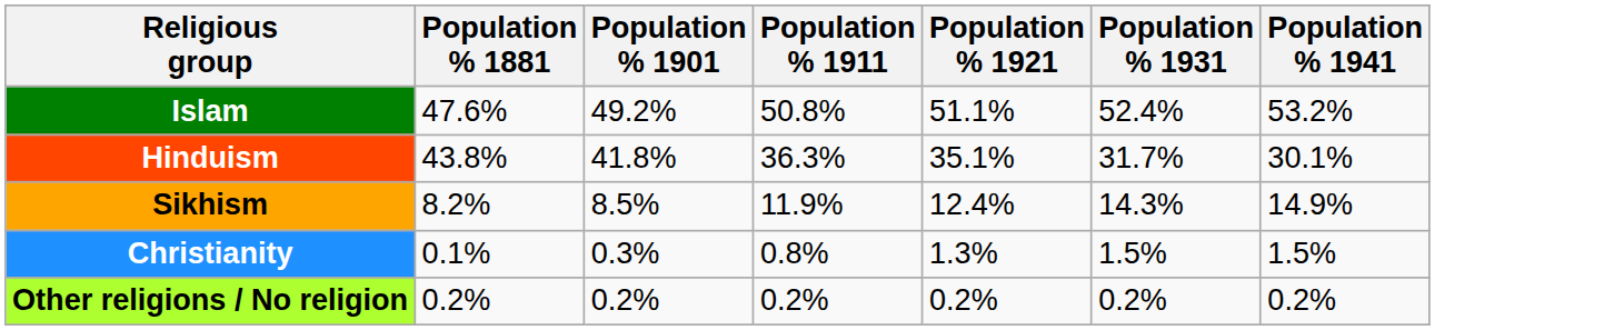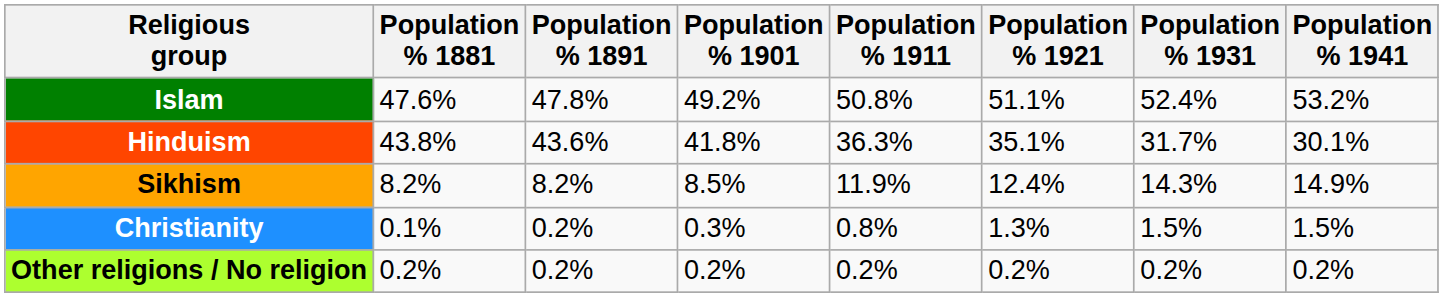+ column: Population % 1891 | 47.8% | 43.6% | 8.2% | 0.2% | 0.2%
